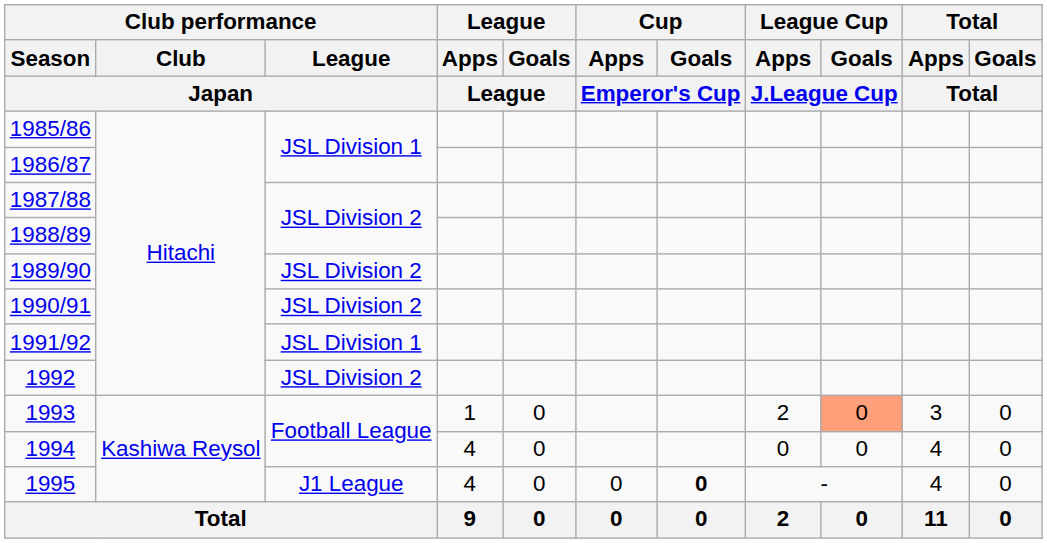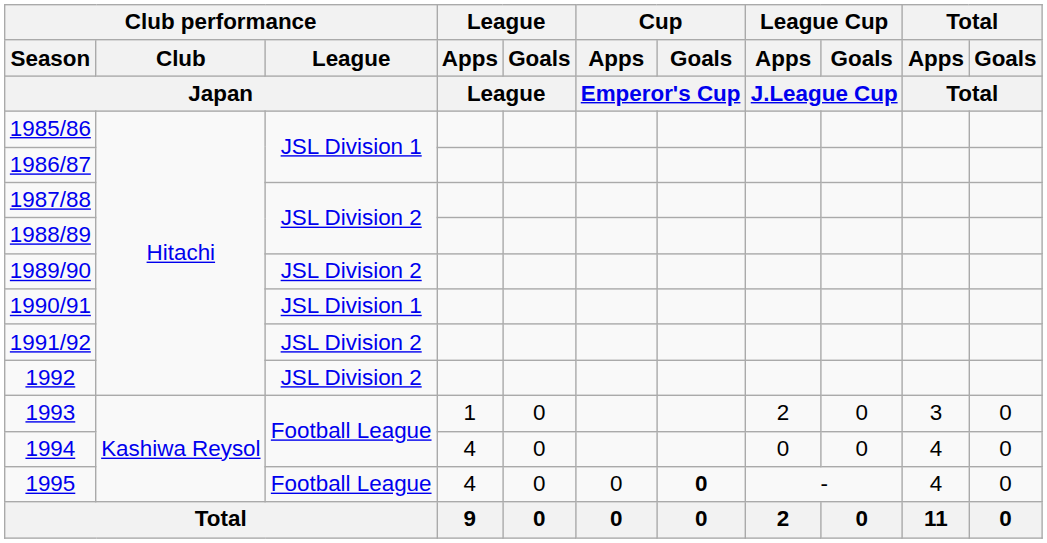1990/91 | Club performance / League / Japan: JSL Division 2 -> JSL Division 1
1991/92 | Club performance / League / Japan: JSL Division 1 -> JSL Division 2
1993 | League Cup / Goals / J.League Cup: lightsalmon background -> no background
1995 | Club performance / League / Japan: J1 League -> Football League
